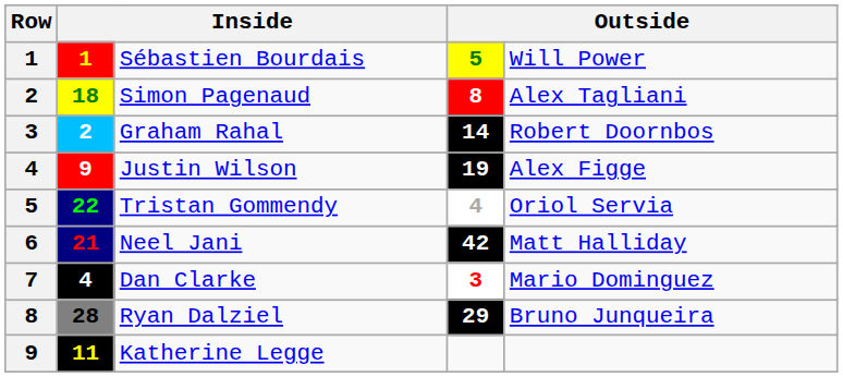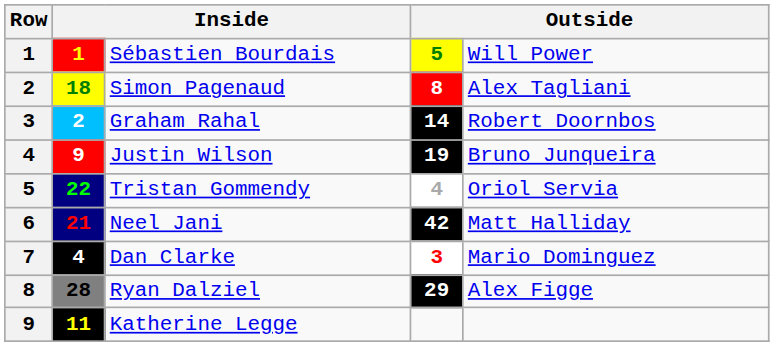Justin Wilson | column 5: Alex Figge -> Bruno Junqueira
Ryan Dalziel | column 5: Bruno Junqueira -> Alex Figge
